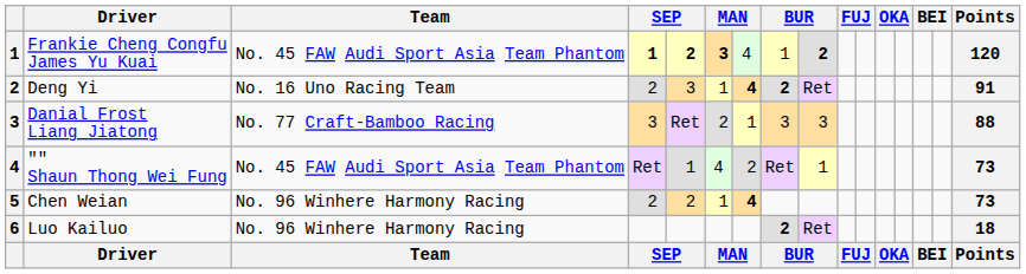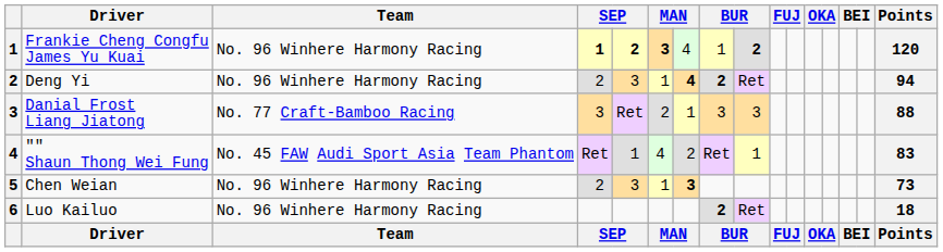Frankie Cheng Congfu James Yu Kuai | Team: No. 45 FAW Audi Sport Asia Team Phantom -> No. 96 Winhere Harmony Racing
Deng Yi | Team: No. 16 Uno Racing Team -> No. 96 Winhere Harmony Racing
Deng Yi | Points: 91 -> 94
"" Shaun Thong Wei Fung | Points: 73 -> 83
Chen Weian | column 5: 2 -> 3
Chen Weian | column 7: 4 -> 3
